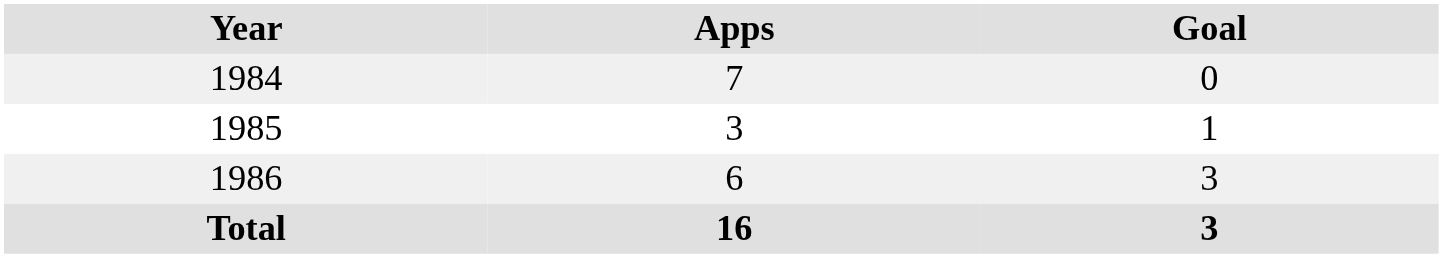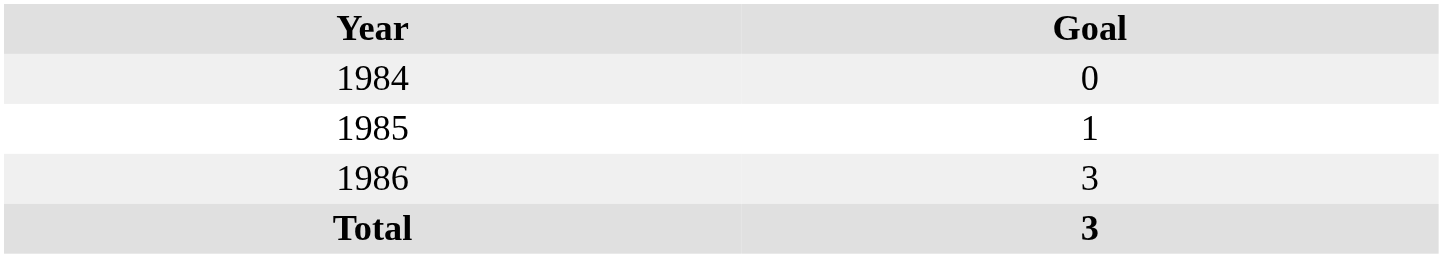- column: Apps | 7 | 3 | 6 | 16
